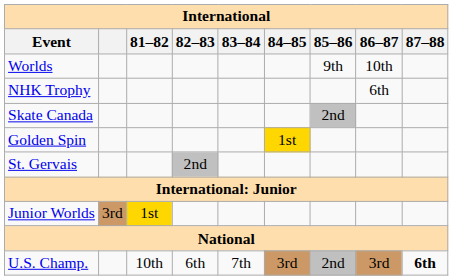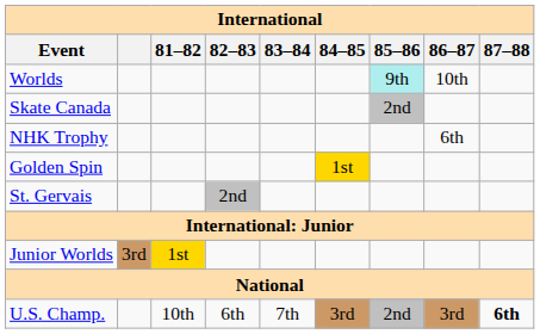Worlds | 85–86: no background -> paleturquoise background
rows swapped: Skate Canada <-> NHK Trophy
